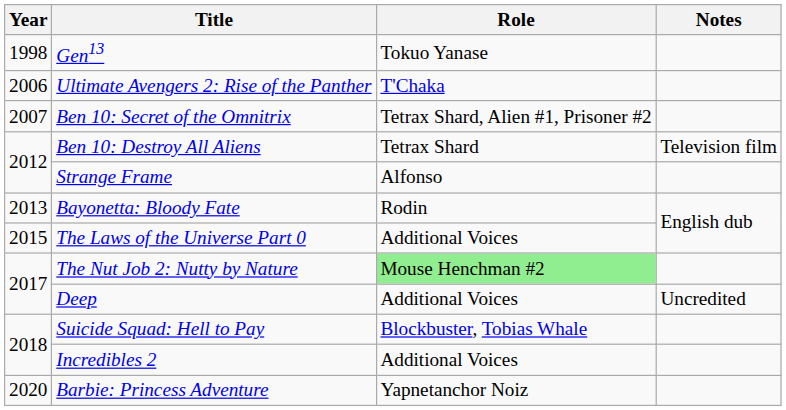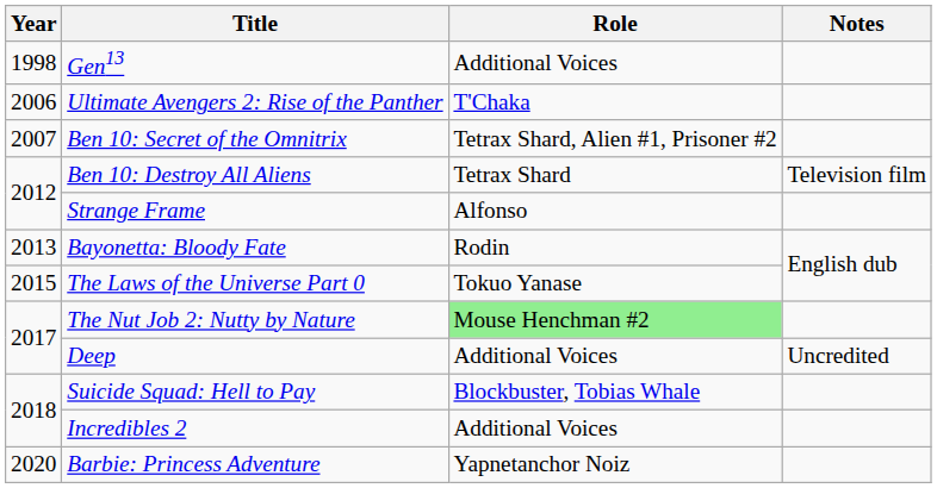Gen13 | Role: Tokuo Yanase -> Additional Voices
The Laws of the Universe Part 0 | Role: Additional Voices -> Tokuo Yanase
